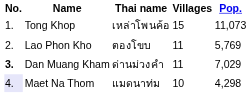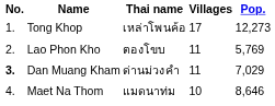Tong Khop | Villages: 15 -> 17
Tong Khop | Pop.: 11,073 -> 12,273
Maet Na Thom | No.: lavender background -> no background
Maet Na Thom | Pop.: 4,298 -> 8,646
